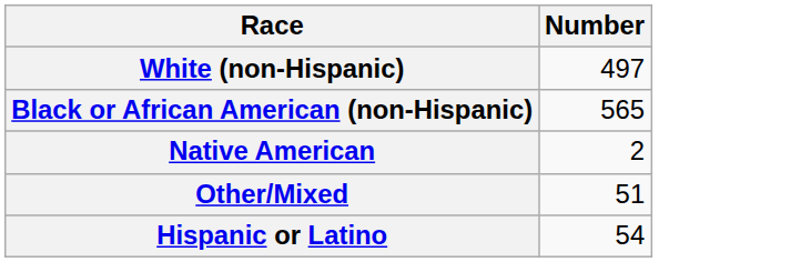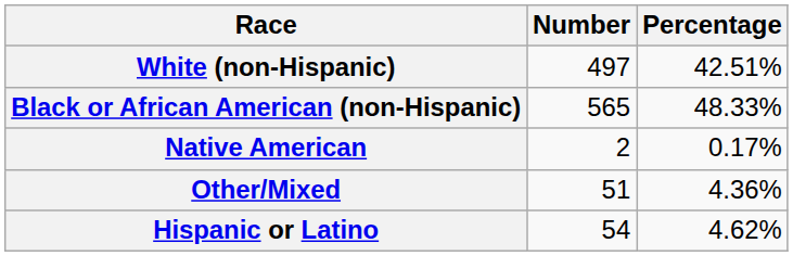+ column: Percentage | 42.51% | 48.33% | 0.17% | 4.36% | 4.62%
